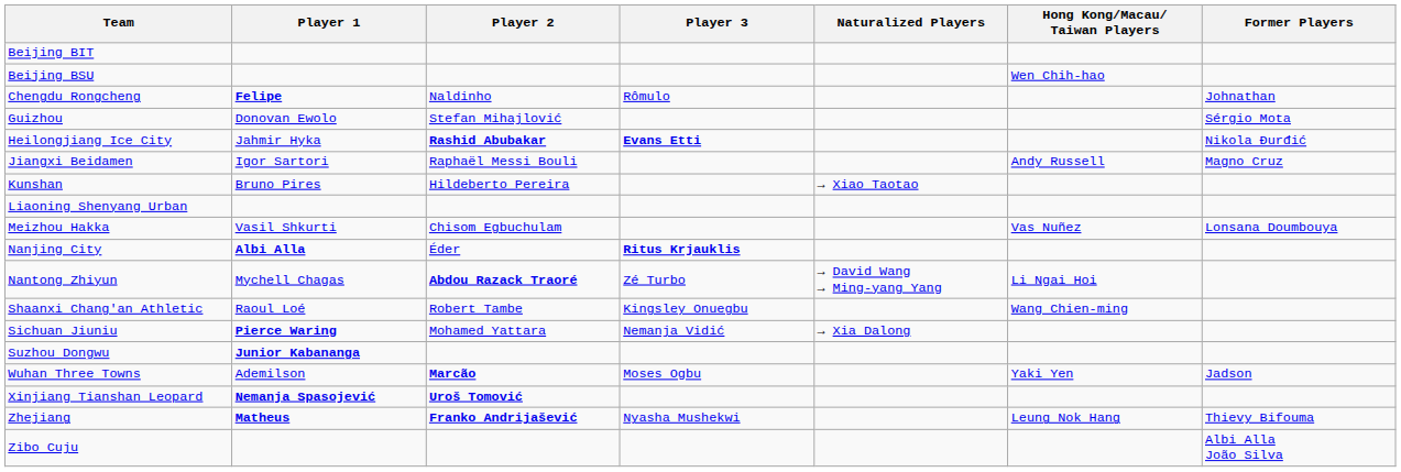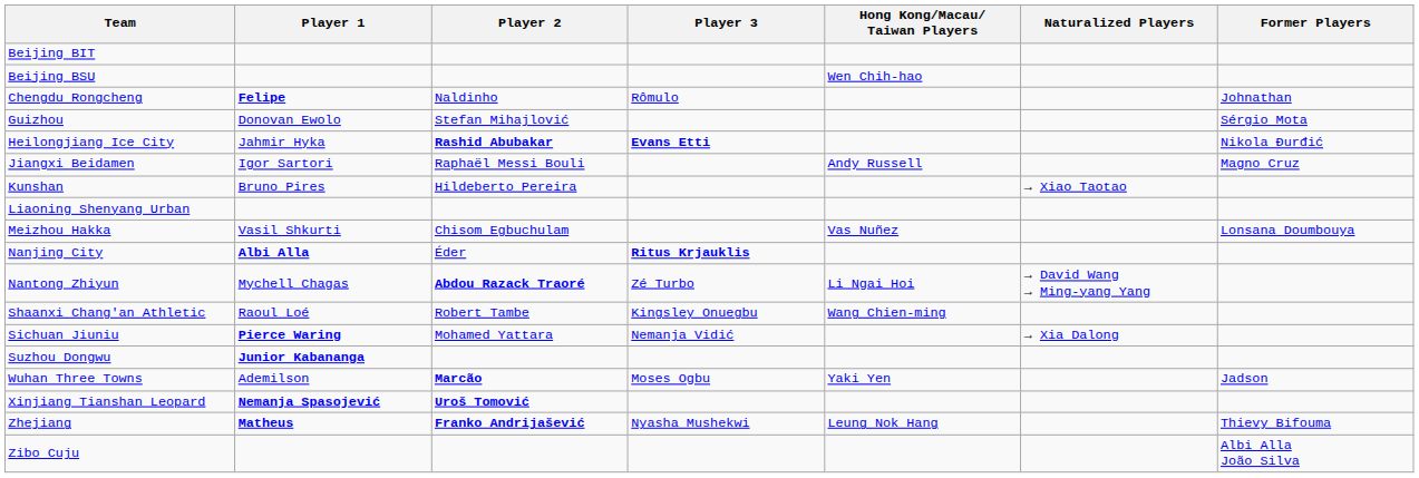columns swapped: Hong Kong/Macau/ Taiwan Players <-> Naturalized Players
